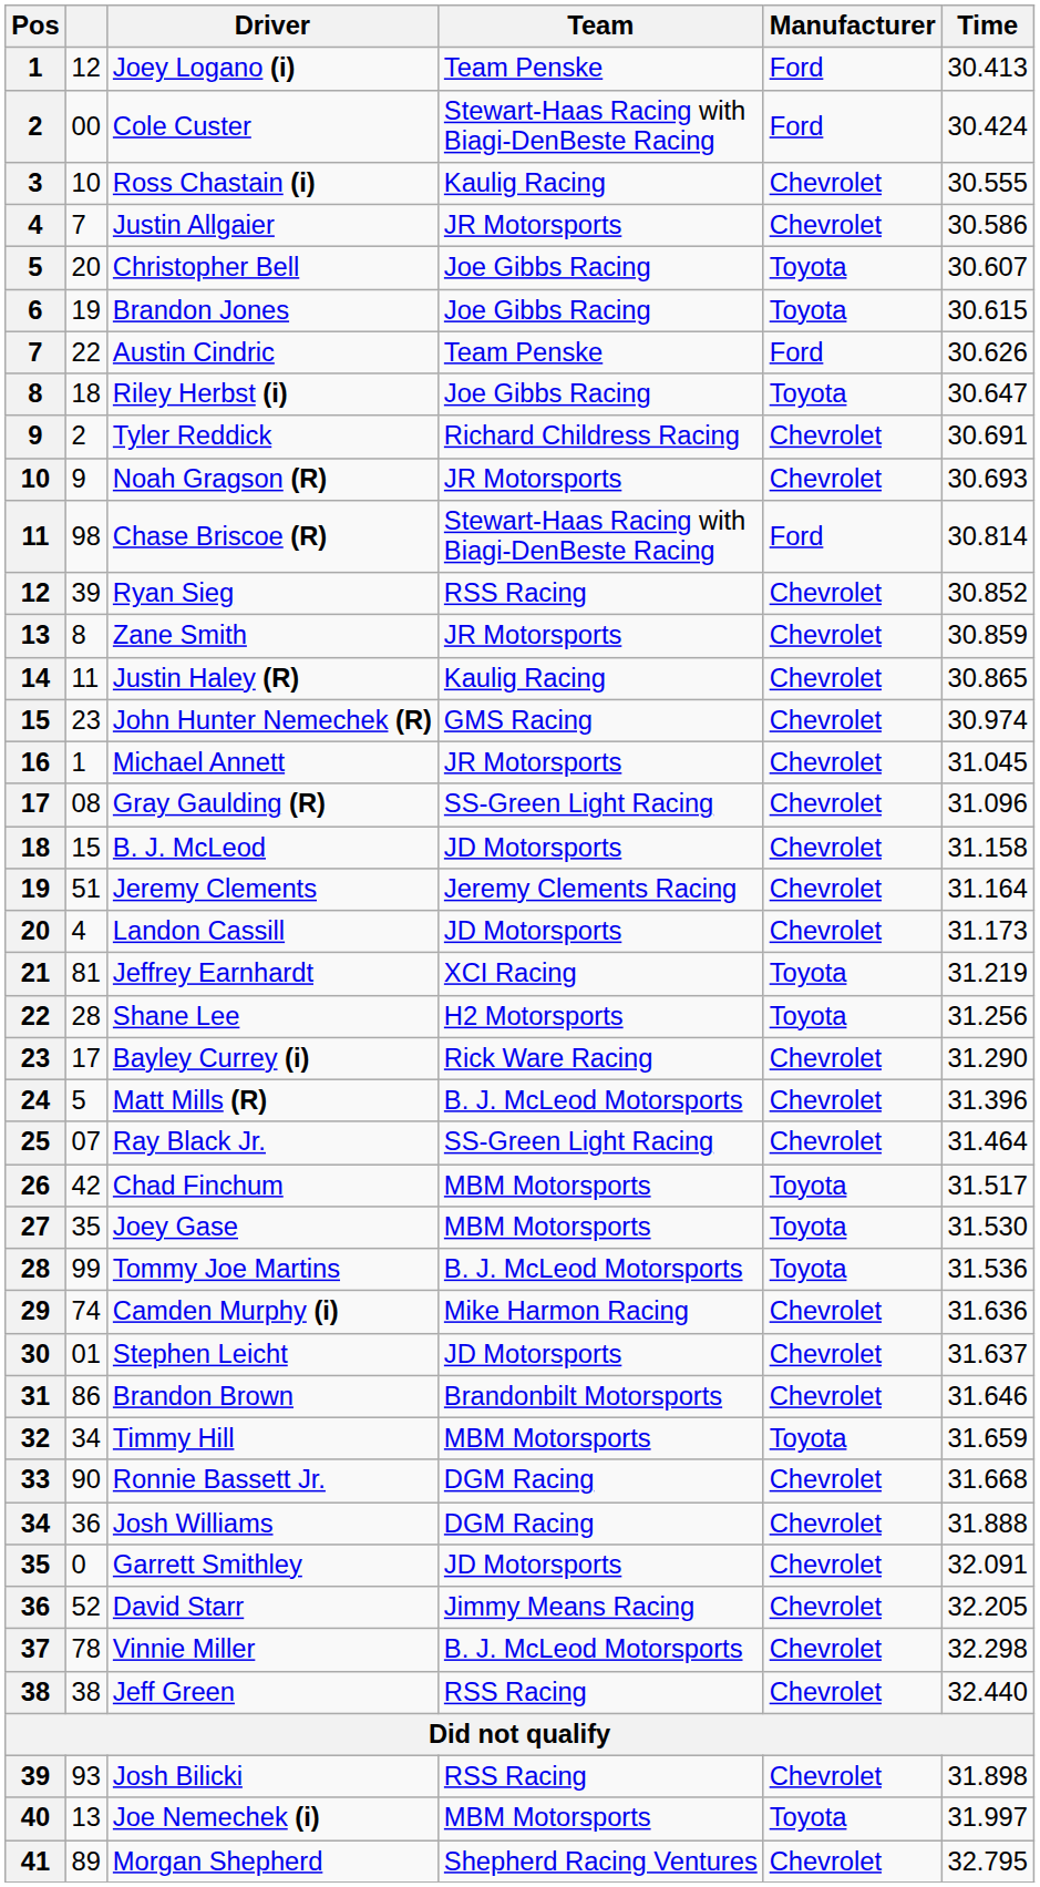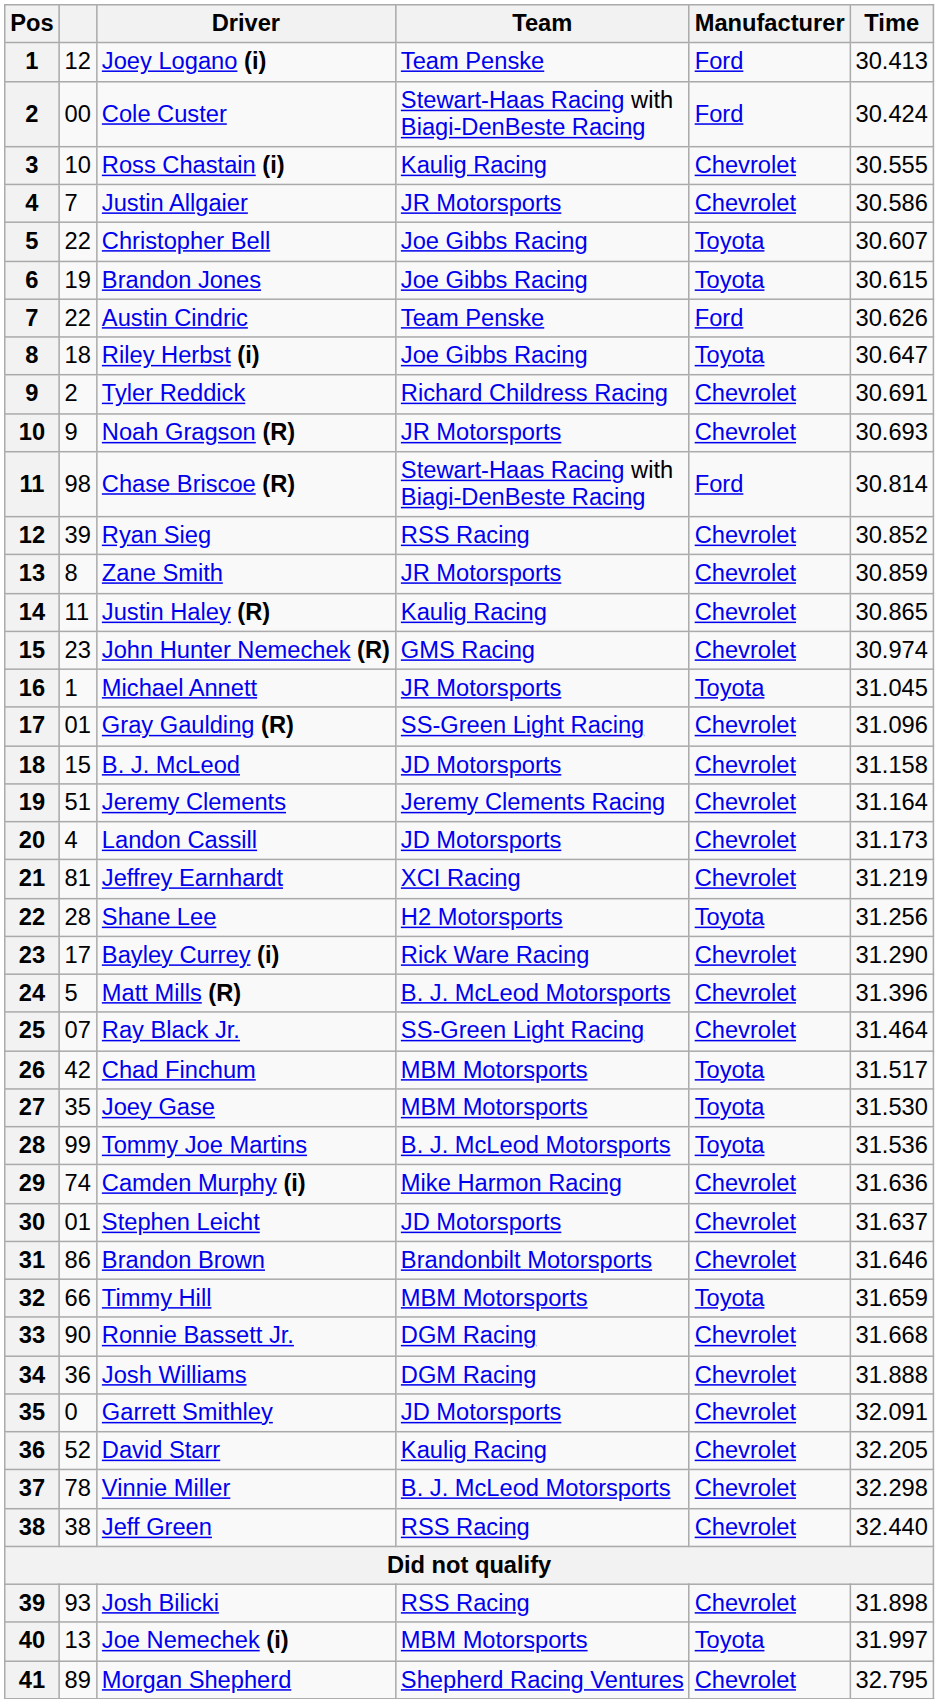Christopher Bell | column 2: 20 -> 22
Michael Annett | Manufacturer: Chevrolet -> Toyota
Gray Gaulding (R) | column 2: 08 -> 01
Jeffrey Earnhardt | Manufacturer: Toyota -> Chevrolet
Timmy Hill | column 2: 34 -> 66
David Starr | Team: Jimmy Means Racing -> Kaulig Racing
